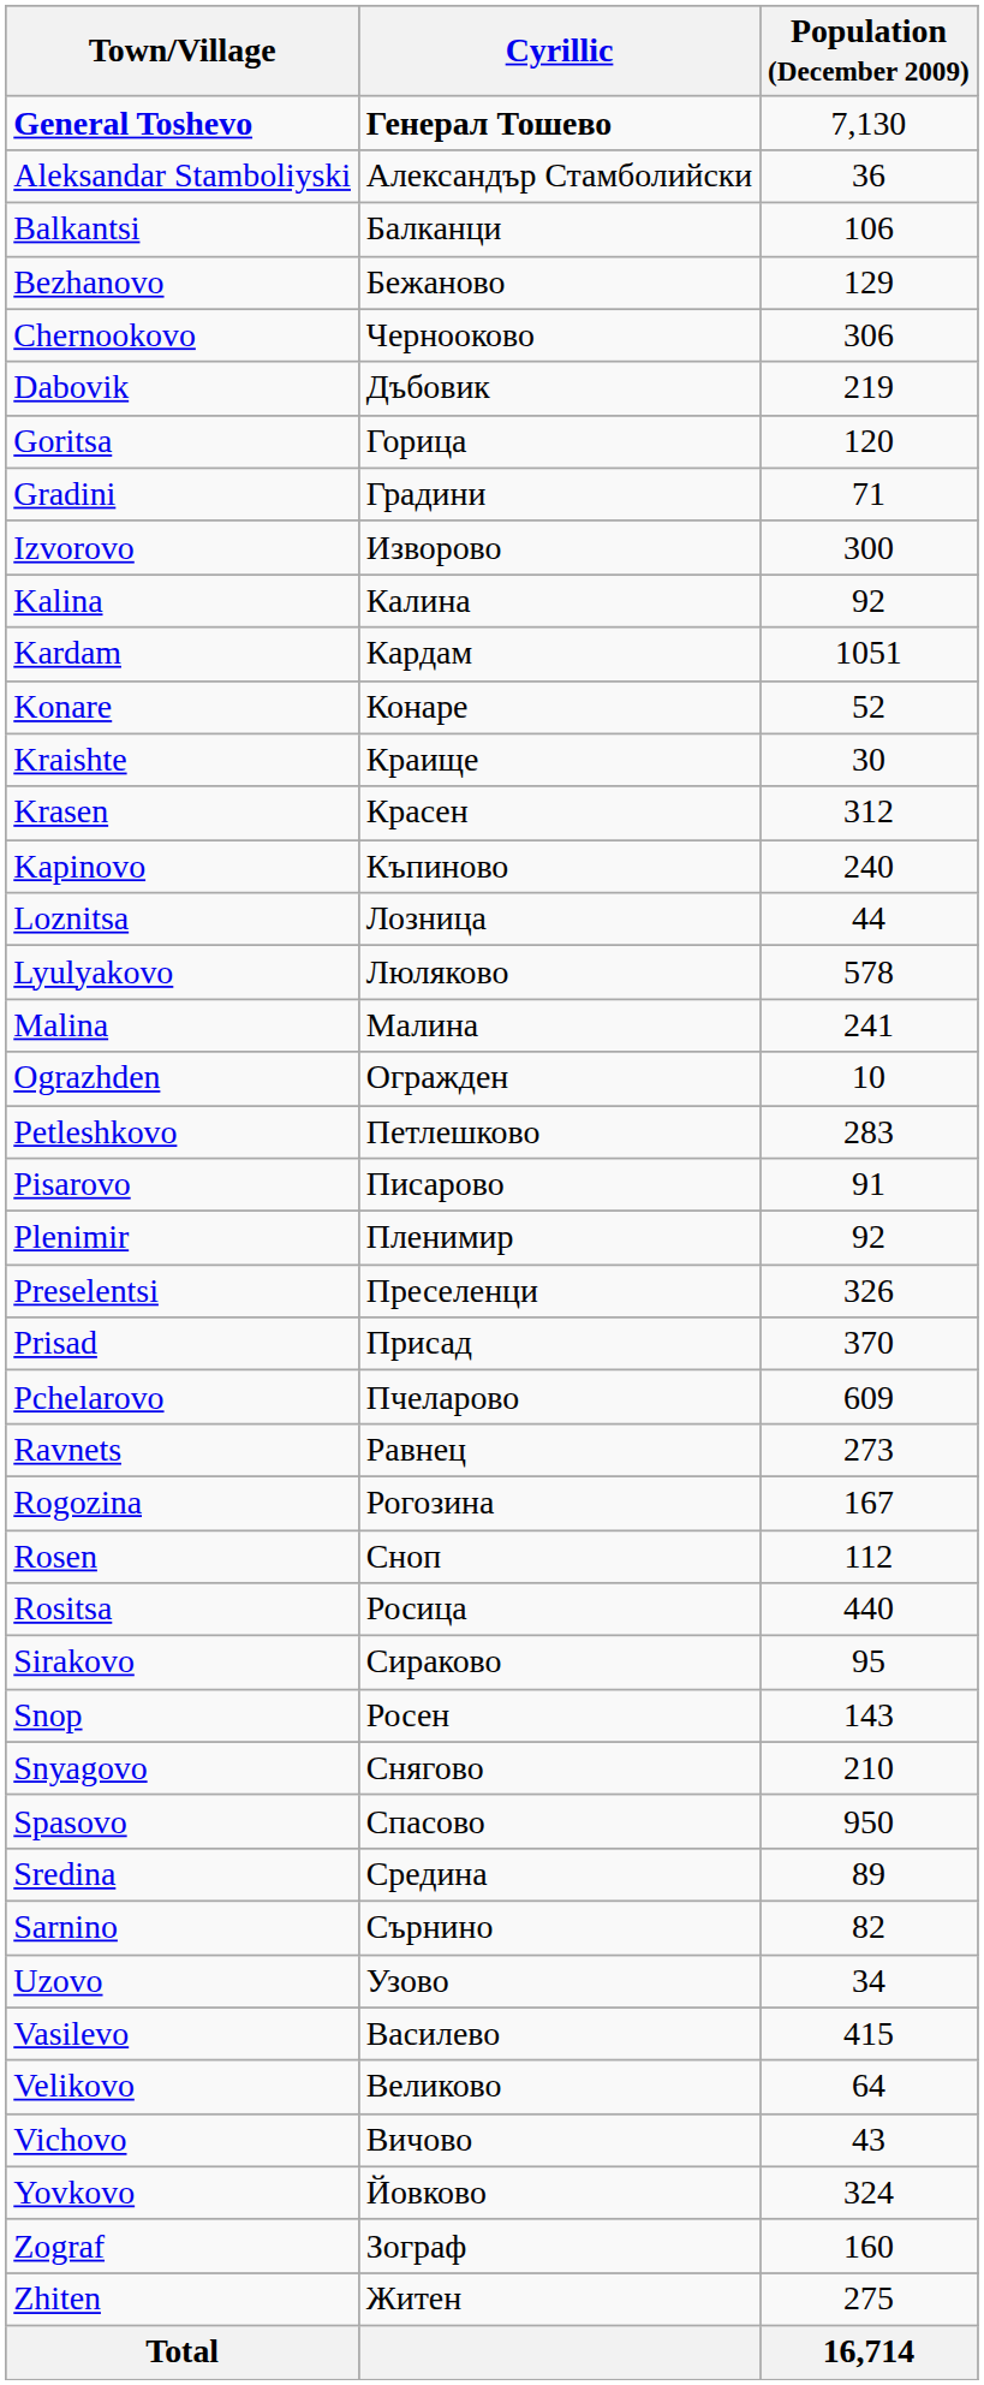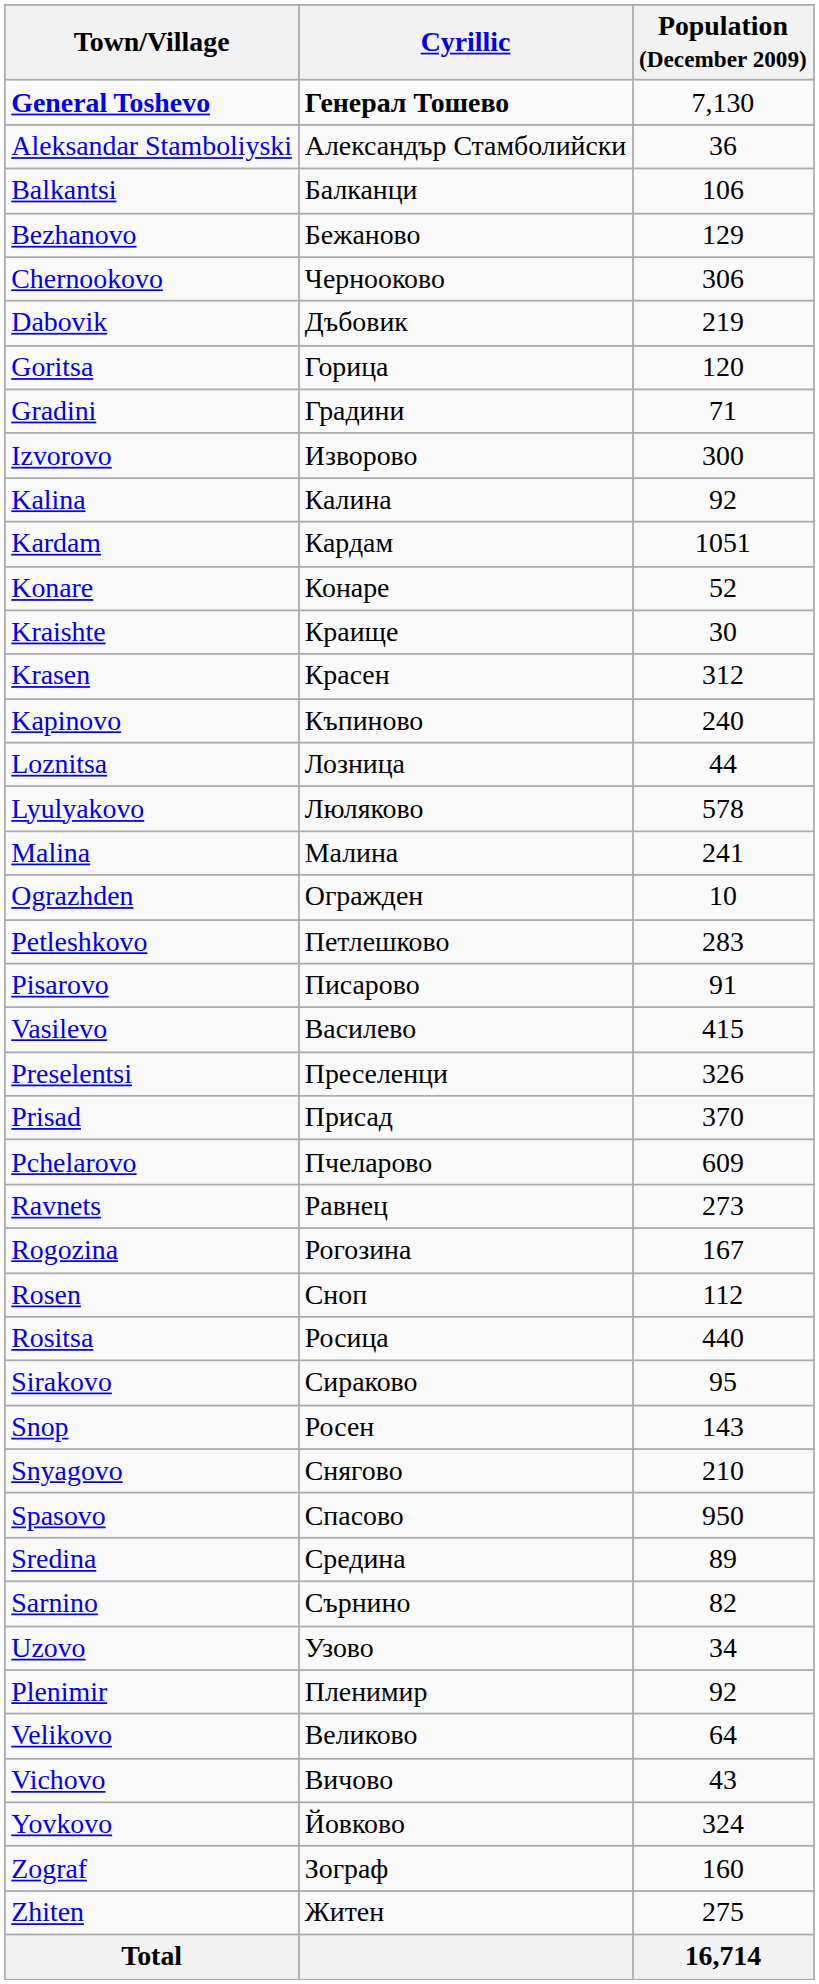rows swapped: Plenimir <-> Vasilevo
